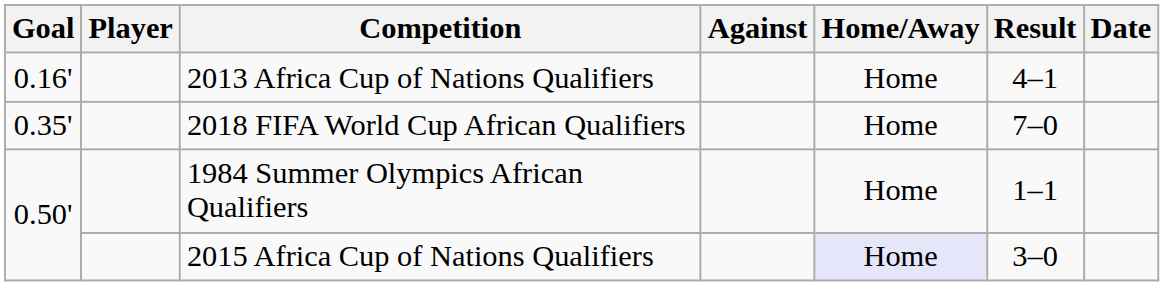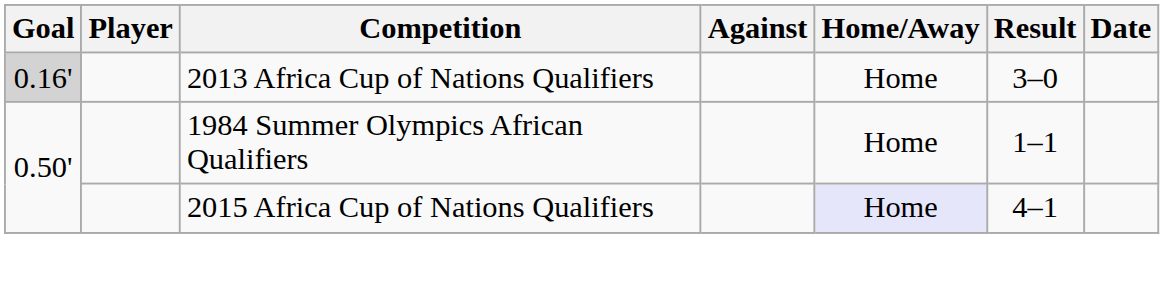2013 Africa Cup of Nations Qualifiers | Goal: no background -> lightgrey background
2013 Africa Cup of Nations Qualifiers | Result: 4–1 -> 3–0
- row: 0.35' | 2018 FIFA World Cup African Qualifiers | Home | 7–0
2015 Africa Cup of Nations Qualifiers | Result: 3–0 -> 4–1
